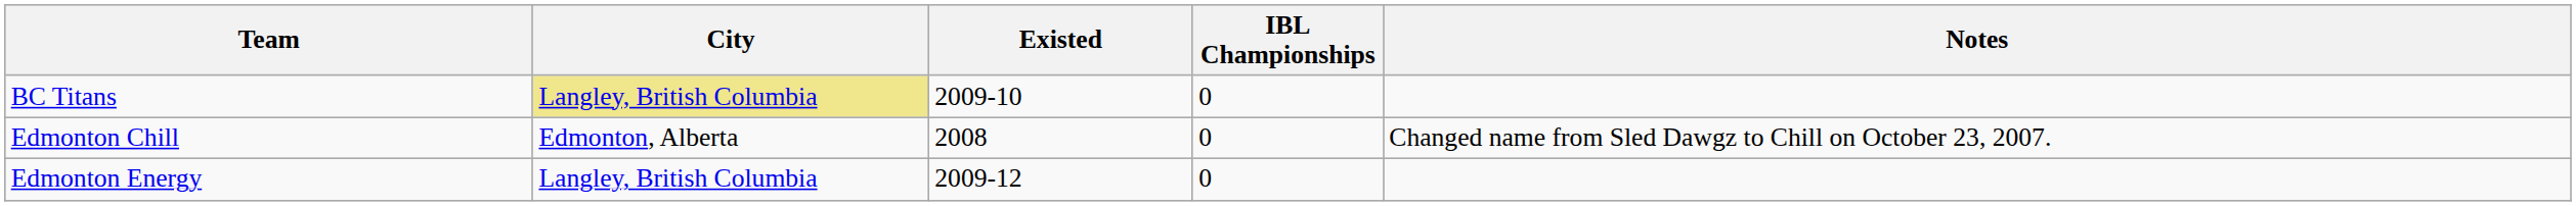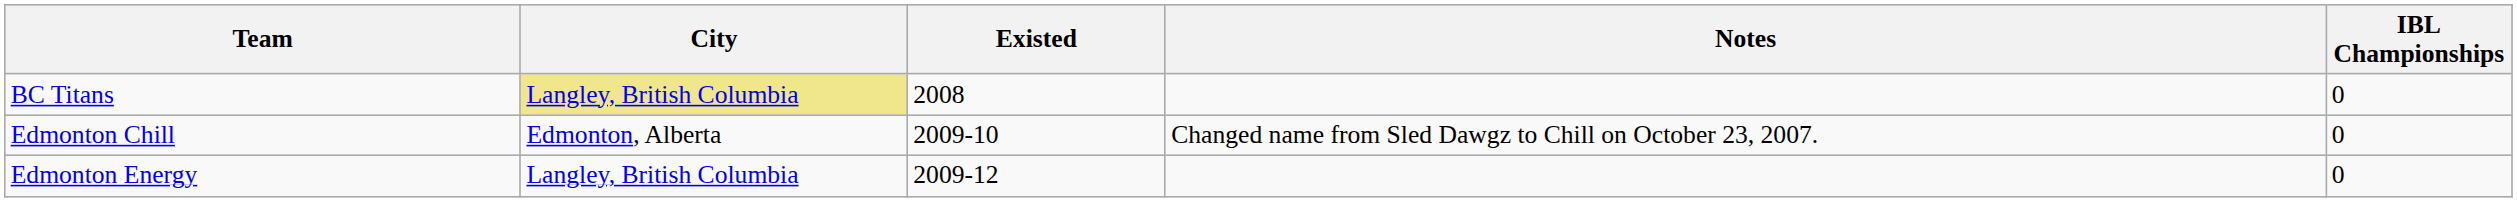columns swapped: IBL Championships <-> Notes
BC Titans | Existed: 2009-10 -> 2008
Edmonton Chill | Existed: 2008 -> 2009-10
